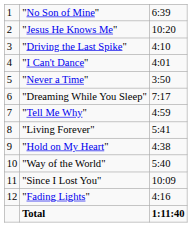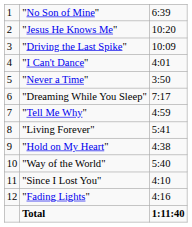"Driving the Last Spike" | column 3: 4:10 -> 10:09
"Since I Lost You" | column 3: 10:09 -> 4:10
